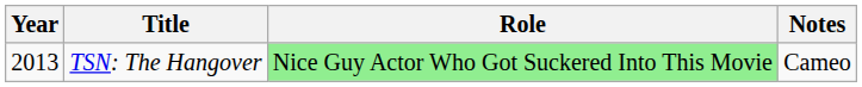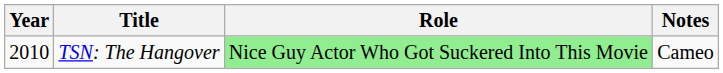TSN: The Hangover | Year: 2013 -> 2010
